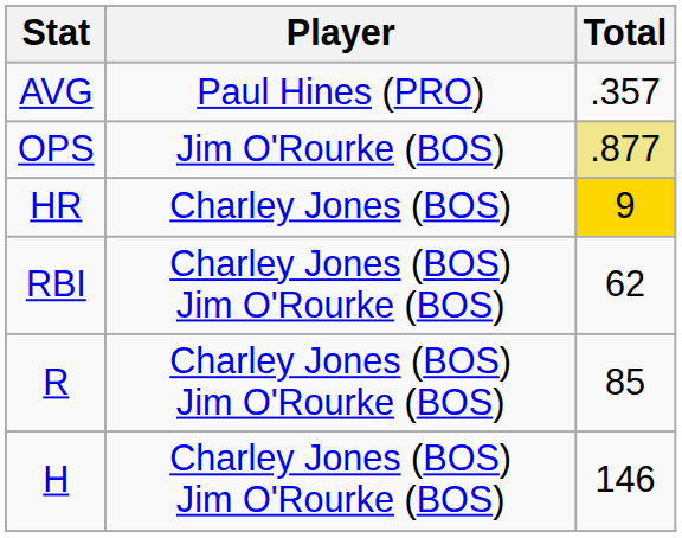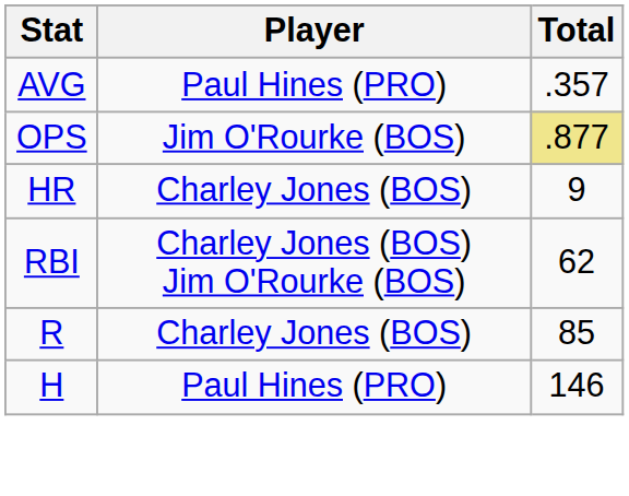HR | Total: gold background -> no background
R | Player: Charley Jones (BOS) Jim O'Rourke (BOS) -> Charley Jones (BOS)
H | Player: Charley Jones (BOS) Jim O'Rourke (BOS) -> Paul Hines (PRO)
